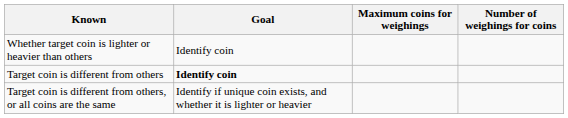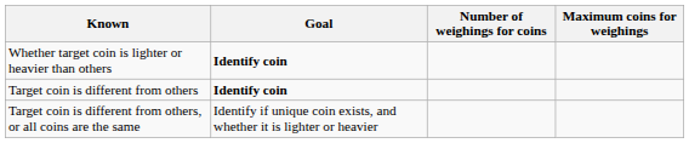columns swapped: Maximum coins for weighings <-> Number of weighings for coins
Whether target coin is lighter or heavier than others | Goal: normal -> bold
